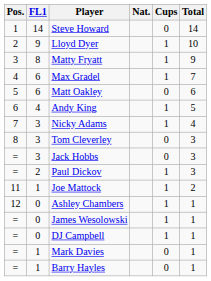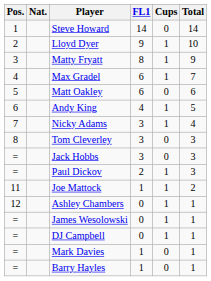columns swapped: Nat. <-> FL1
